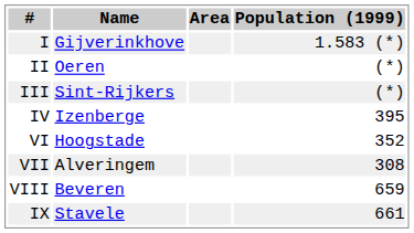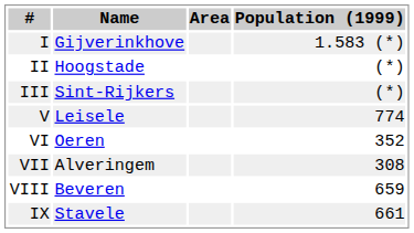II | Name: Oeren -> Hoogstade
- row: IV | Izenberge | 395
+ row: V | Leisele | 774
VI | Name: Hoogstade -> Oeren
